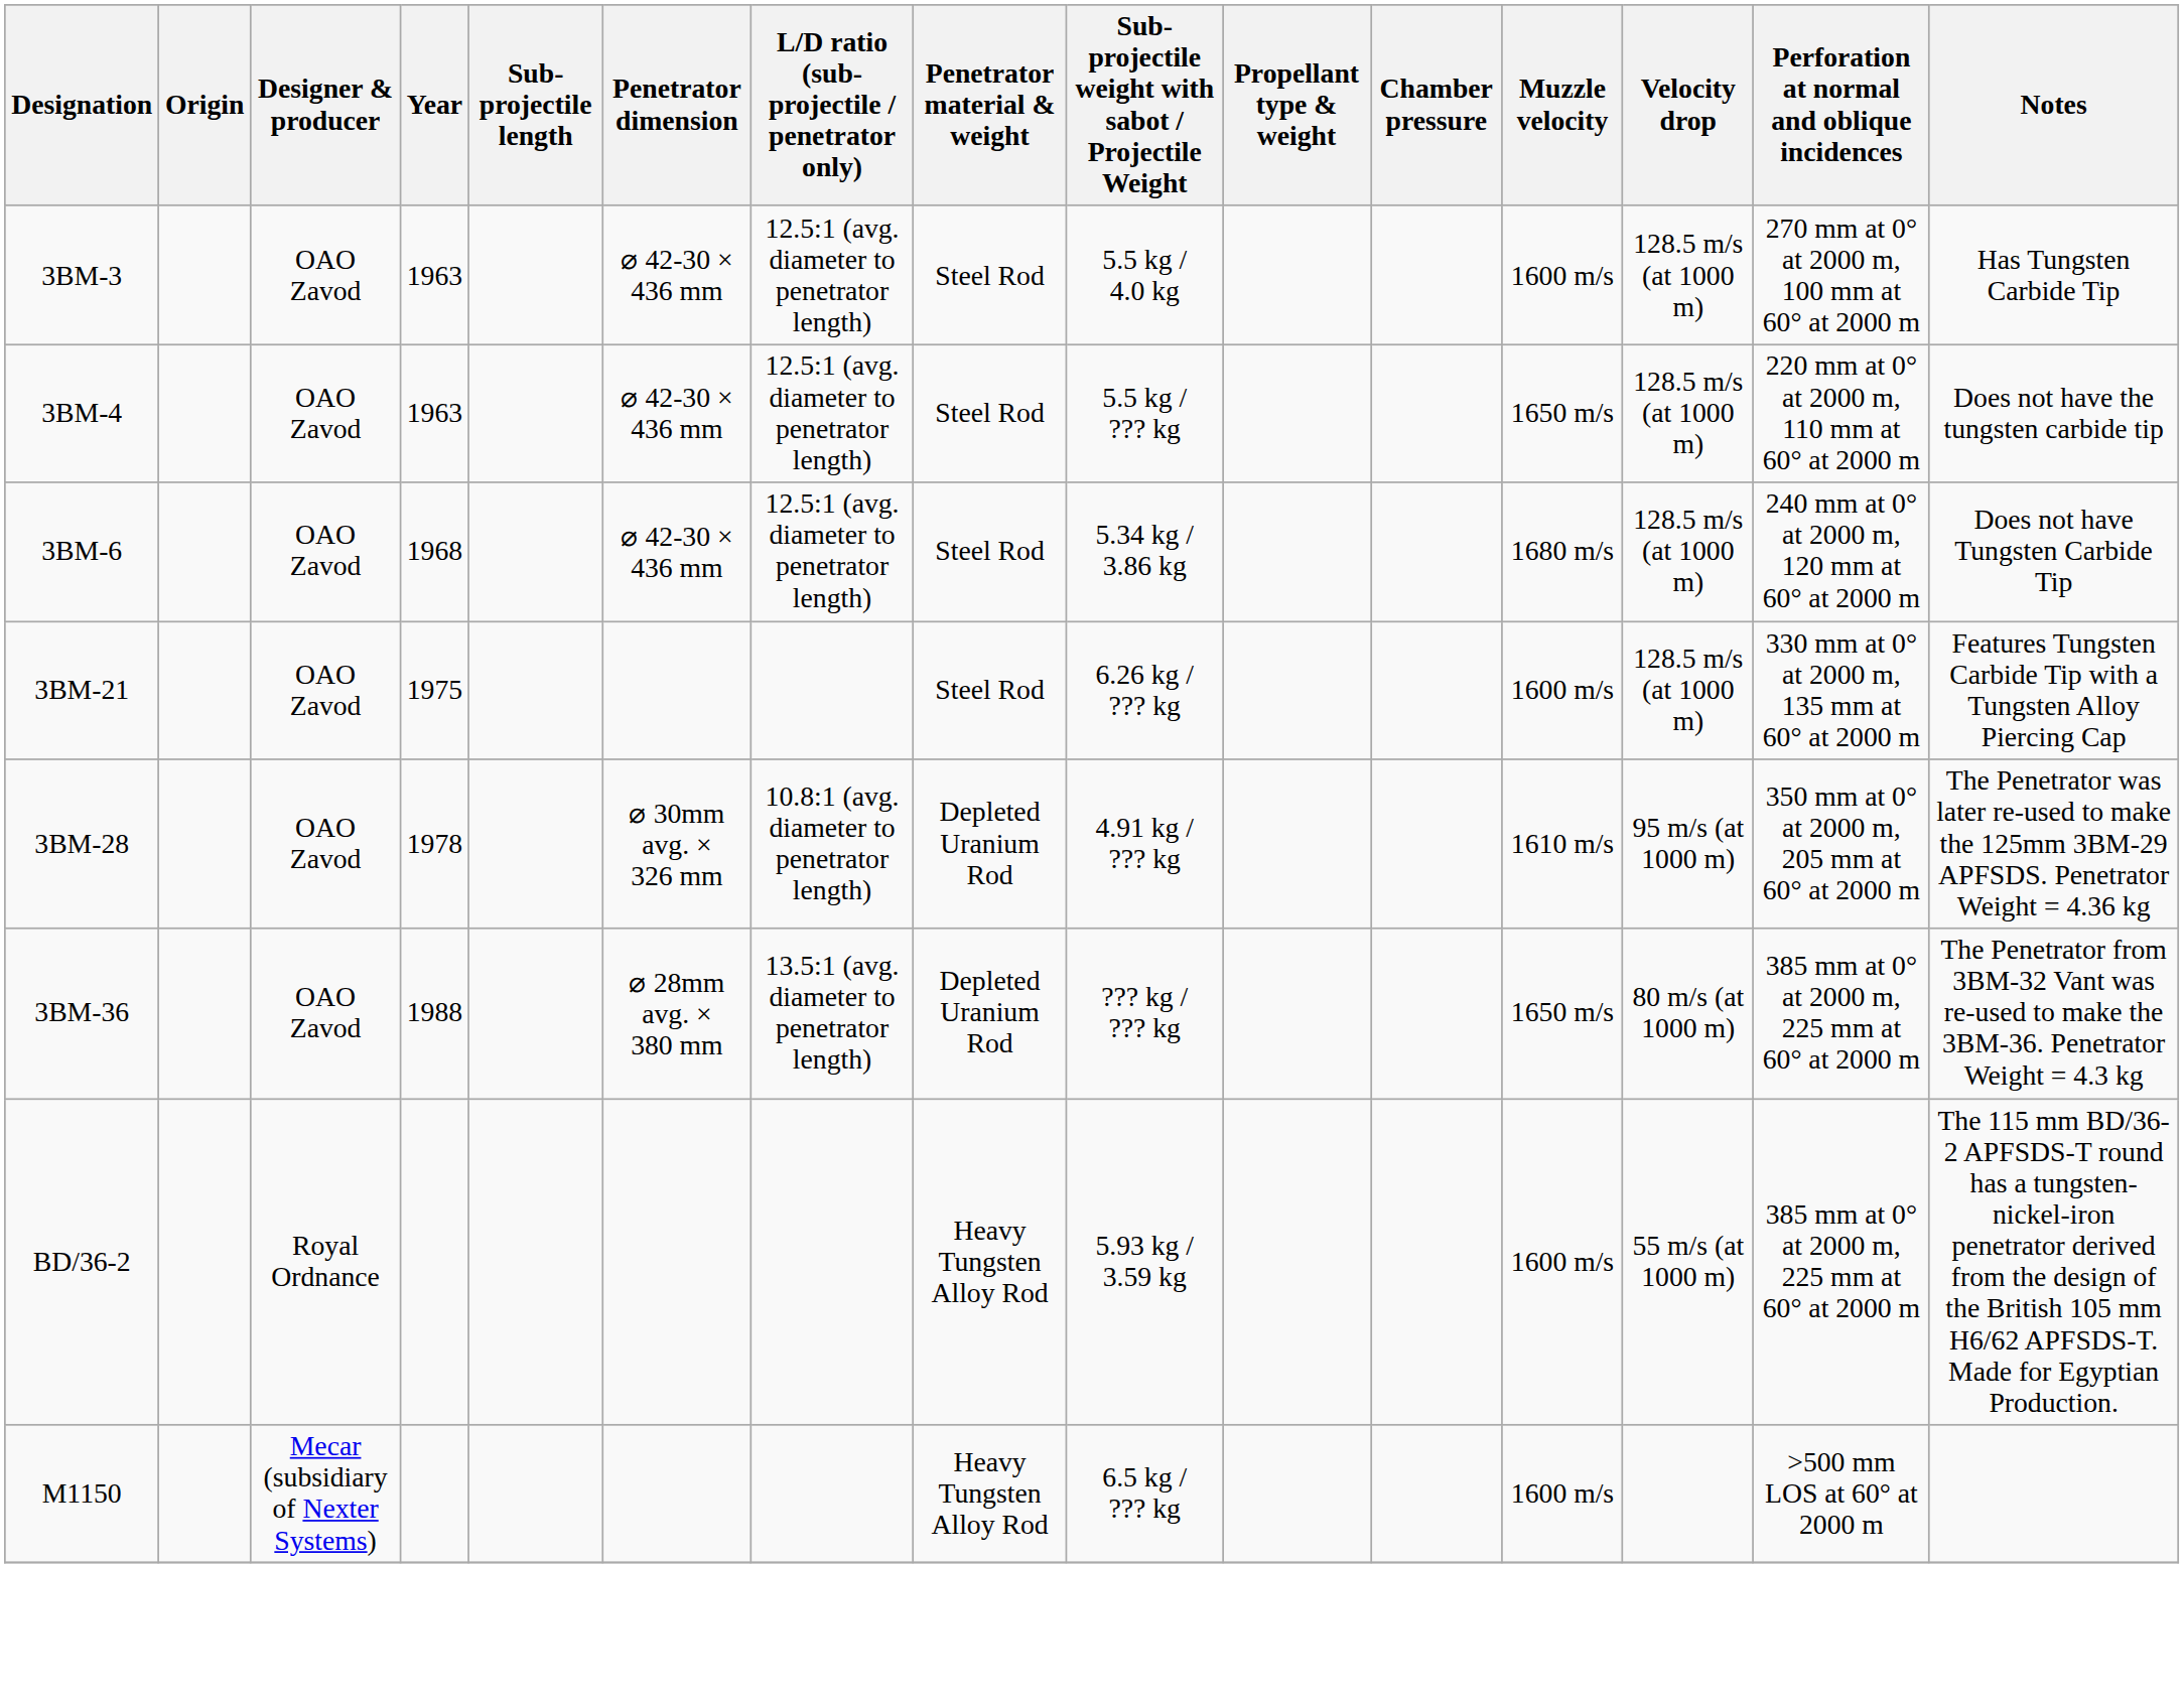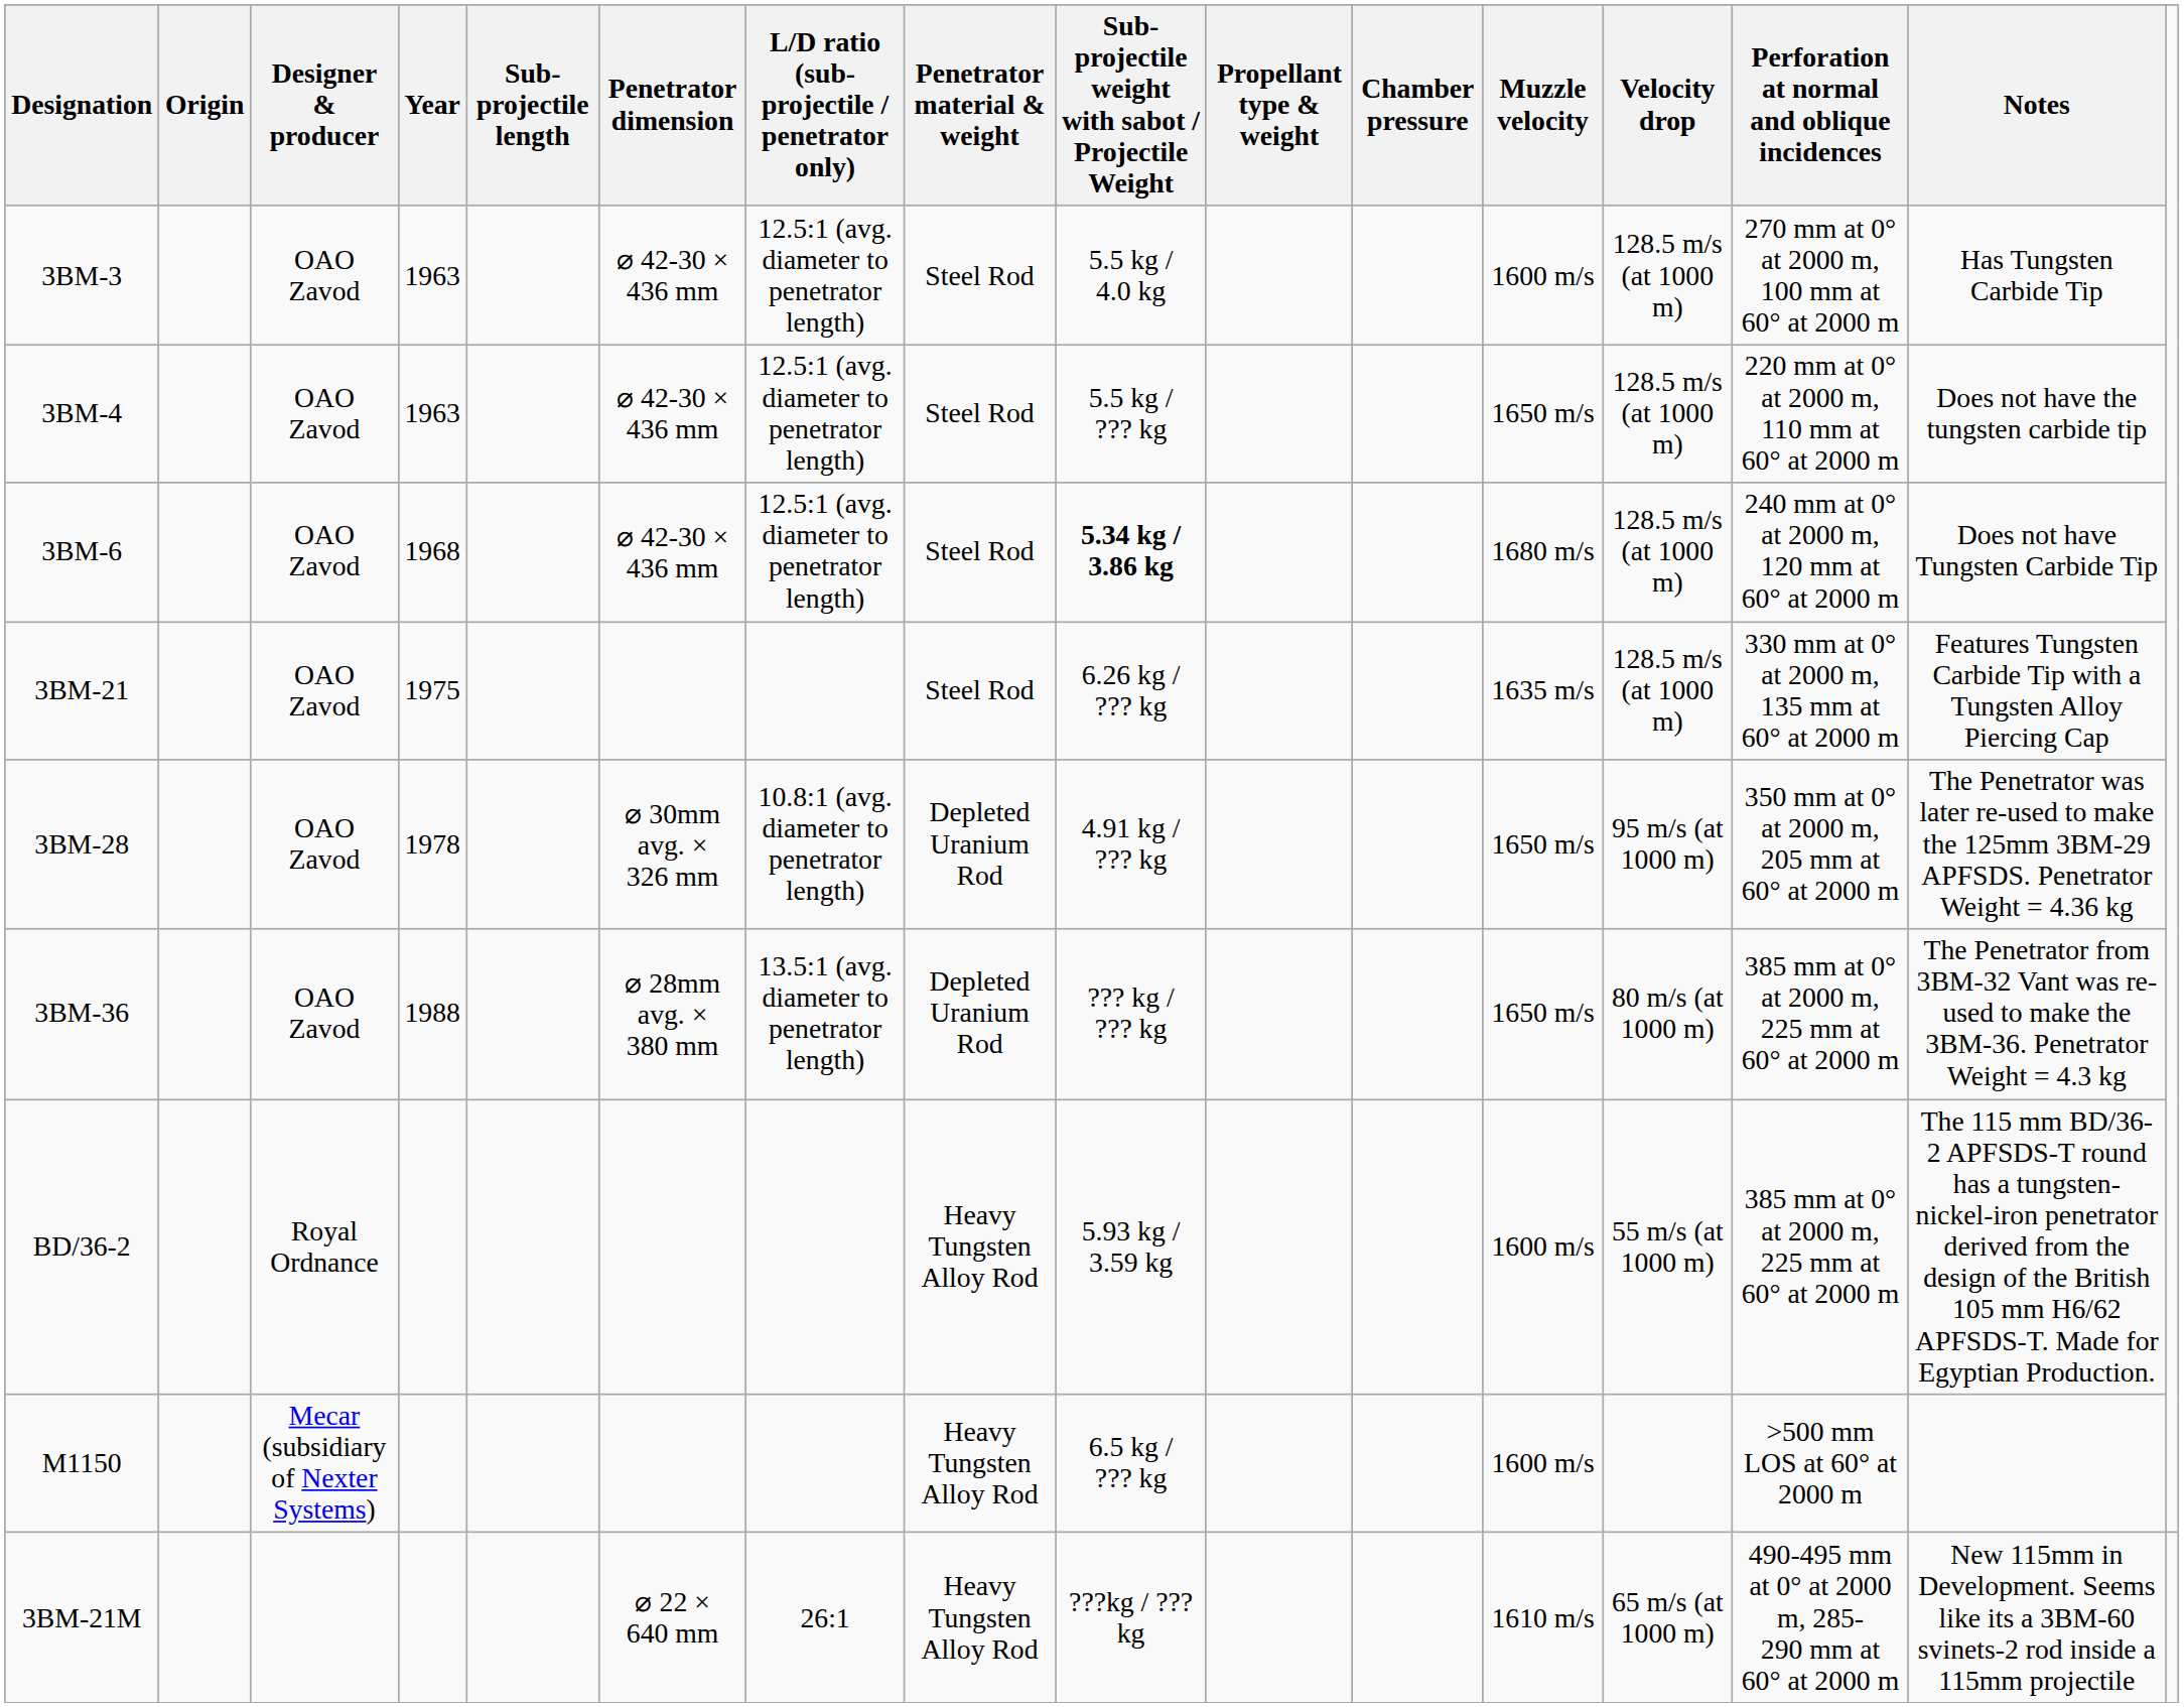3BM-6 | Sub-projectile weight with sabot / Projectile Weight: normal -> bold
3BM-21 | Muzzle velocity: 1600 m/s -> 1635 m/s
3BM-28 | Muzzle velocity: 1610 m/s -> 1650 m/s
+ row: 3BM-21M | ⌀ 22 × 640 mm | 26:1 | Heavy Tungsten Alloy Rod | ???kg / ???kg | 1610 m/s | 65 m/s (at 1000 m) | 490-495 mm at 0° at 2000 m, 285-290 mm at 60° at 2000 m | New 115mm in Development. Seems like its a 3BM-60 svinets-2 rod inside a 115mm projectile
